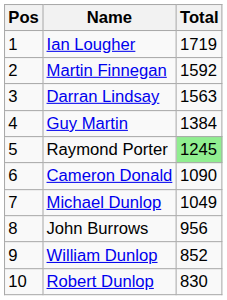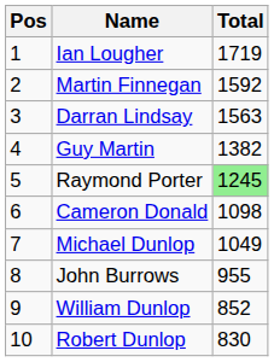Guy Martin | Total: 1384 -> 1382
Cameron Donald | Total: 1090 -> 1098
John Burrows | Total: 956 -> 955
